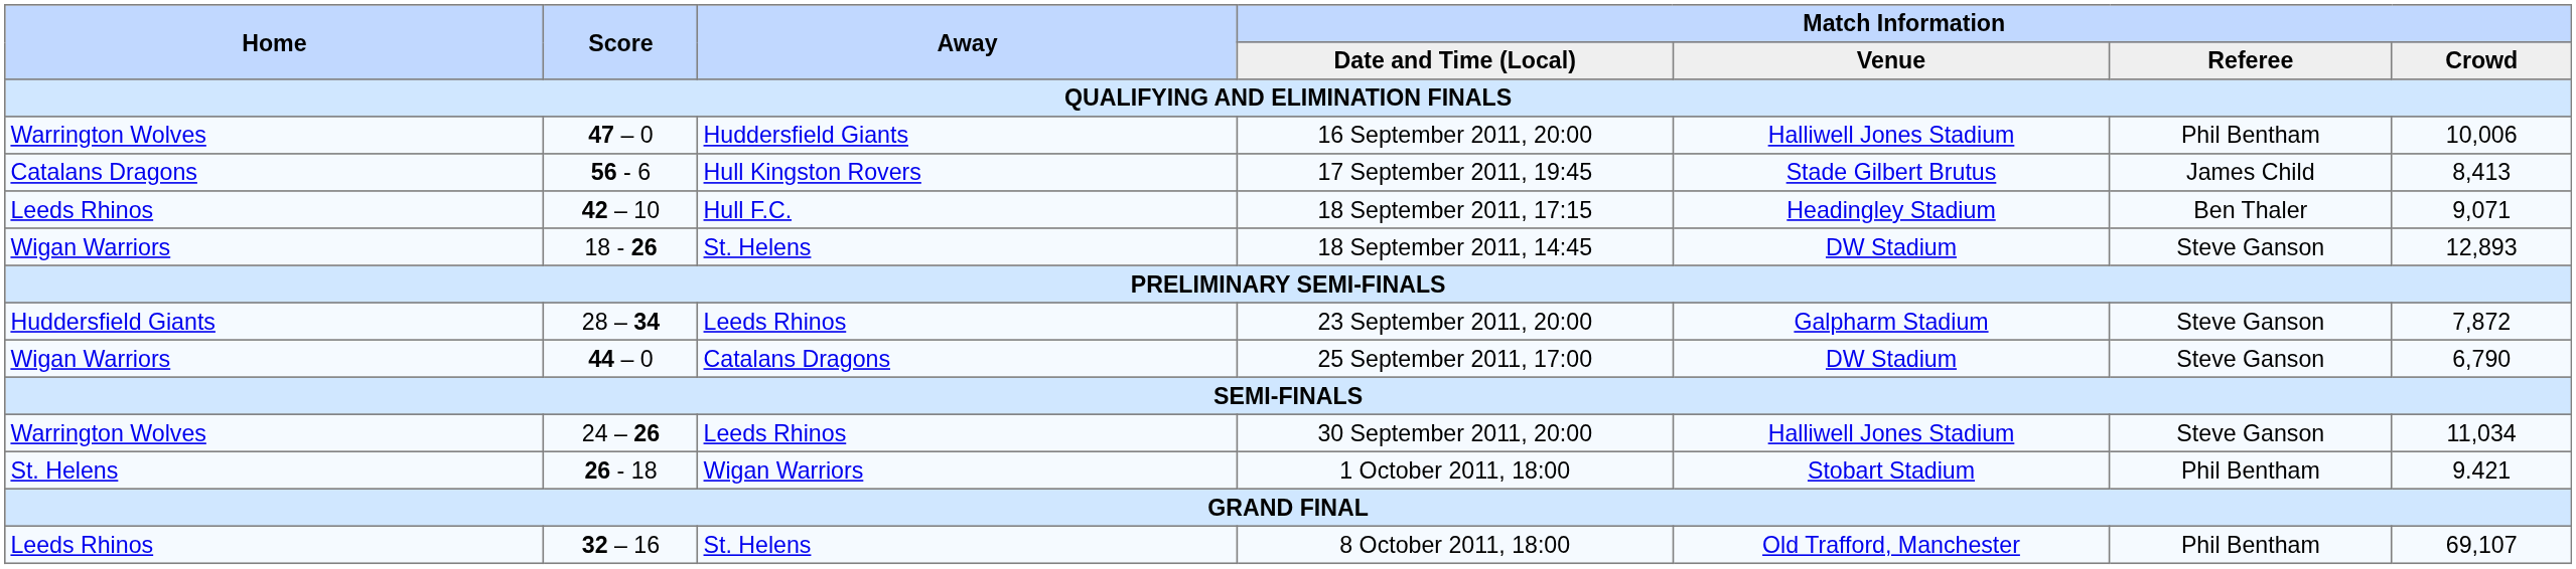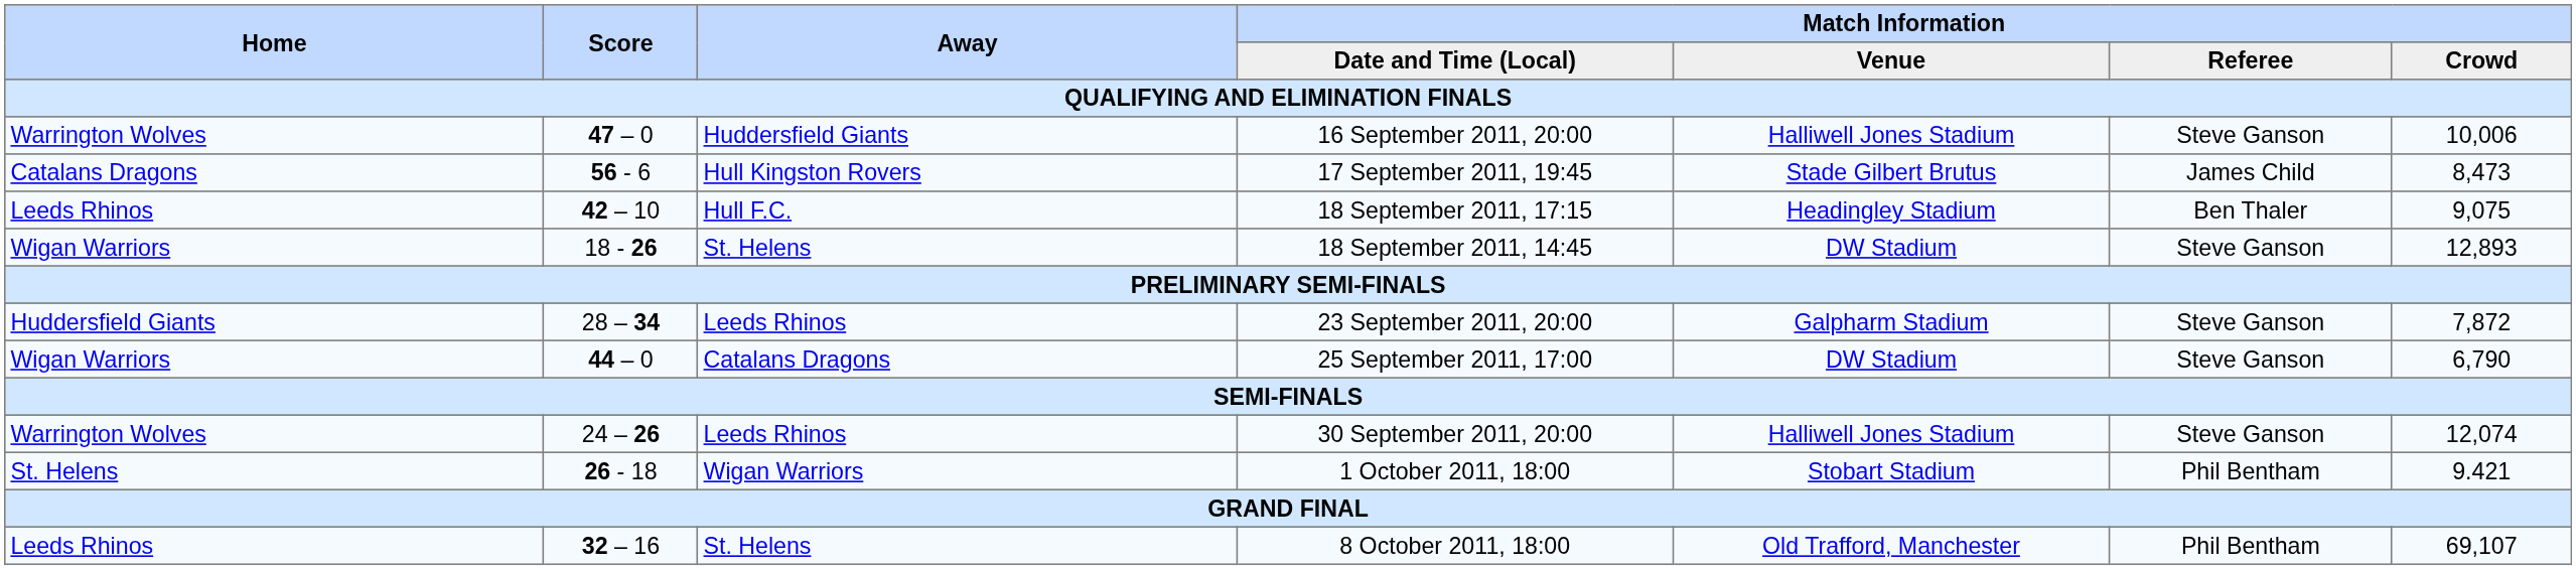16 September 2011, 20:00 | Match Information / Referee: Phil Bentham -> Steve Ganson
17 September 2011, 19:45 | Match Information / Crowd: 8,413 -> 8,473
18 September 2011, 17:15 | Match Information / Crowd: 9,071 -> 9,075
30 September 2011, 20:00 | Match Information / Crowd: 11,034 -> 12,074
